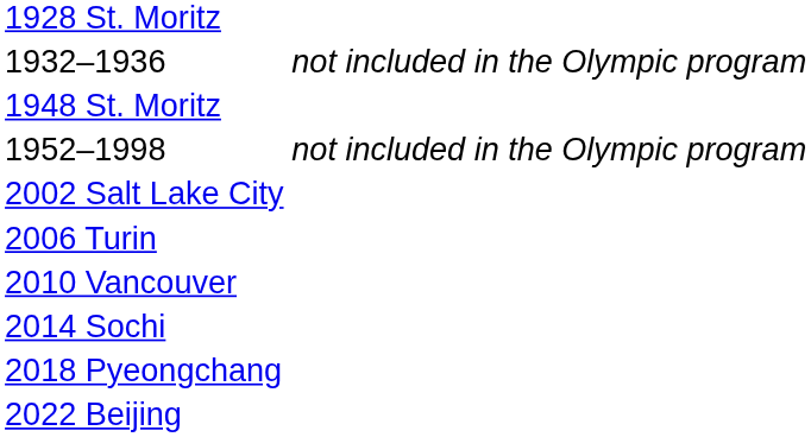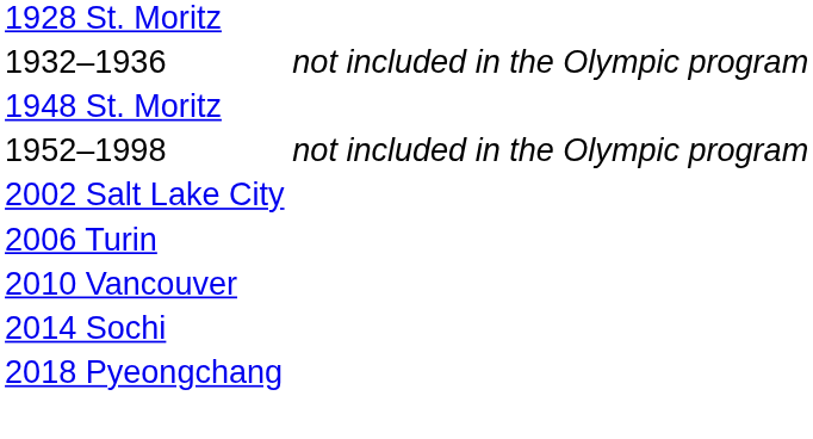- row: 2022 Beijing
